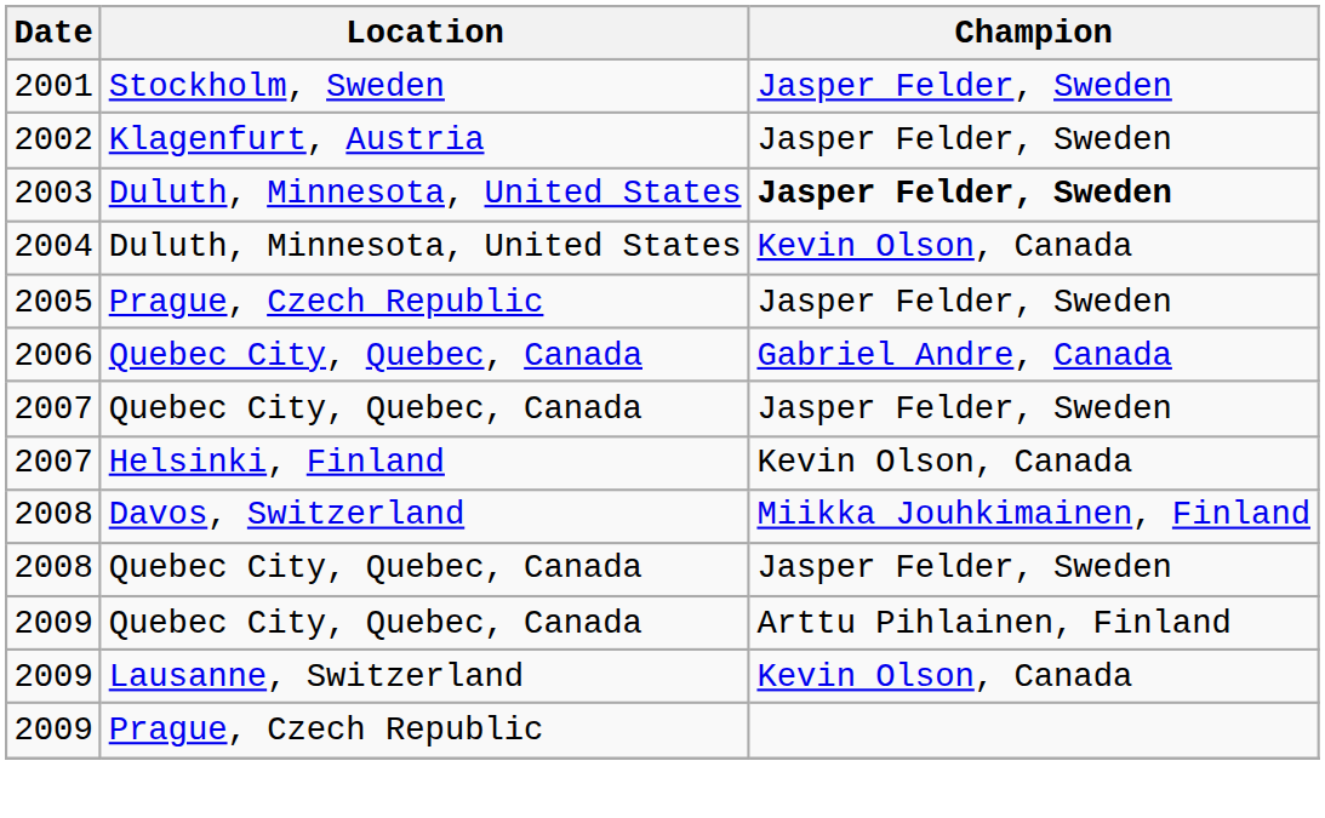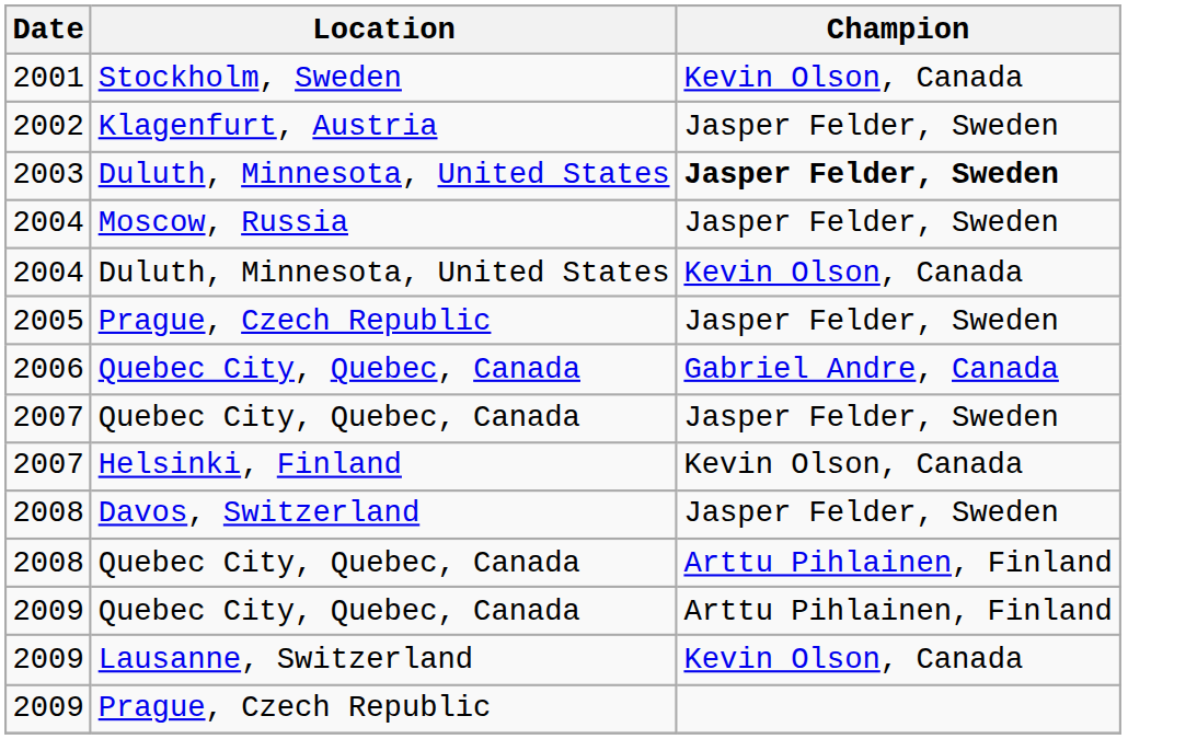2001 | Champion: Jasper Felder, Sweden -> Kevin Olson, Canada
+ row: 2004 | Moscow, Russia | Jasper Felder, Sweden
2008 / Davos, Switzerland | Champion: Miikka Jouhkimainen, Finland -> Jasper Felder, Sweden
2008 / Quebec City, Quebec, Canada | Champion: Jasper Felder, Sweden -> Arttu Pihlainen, Finland
